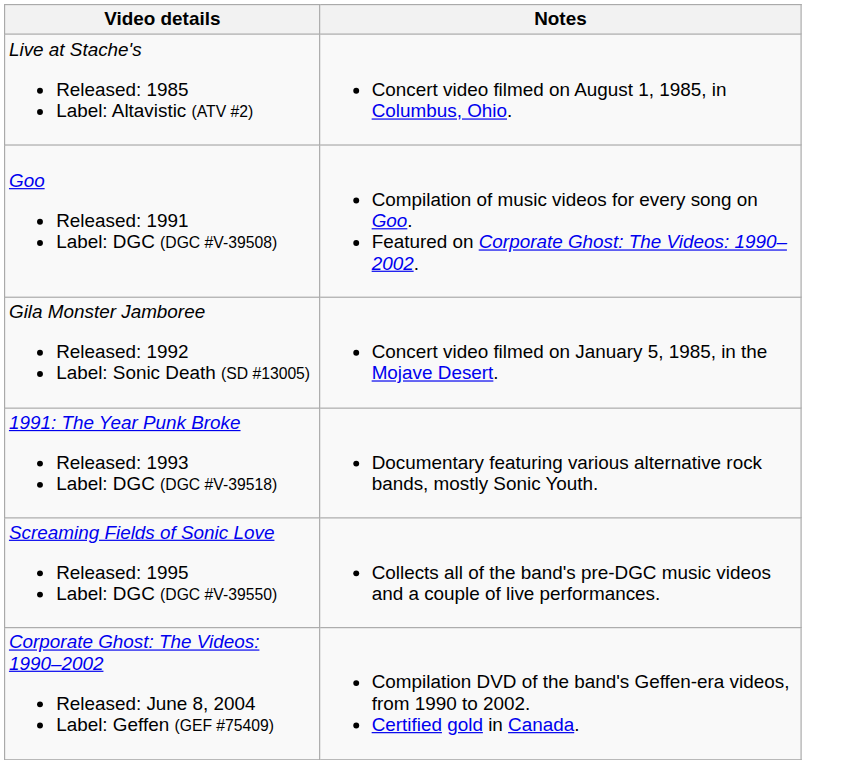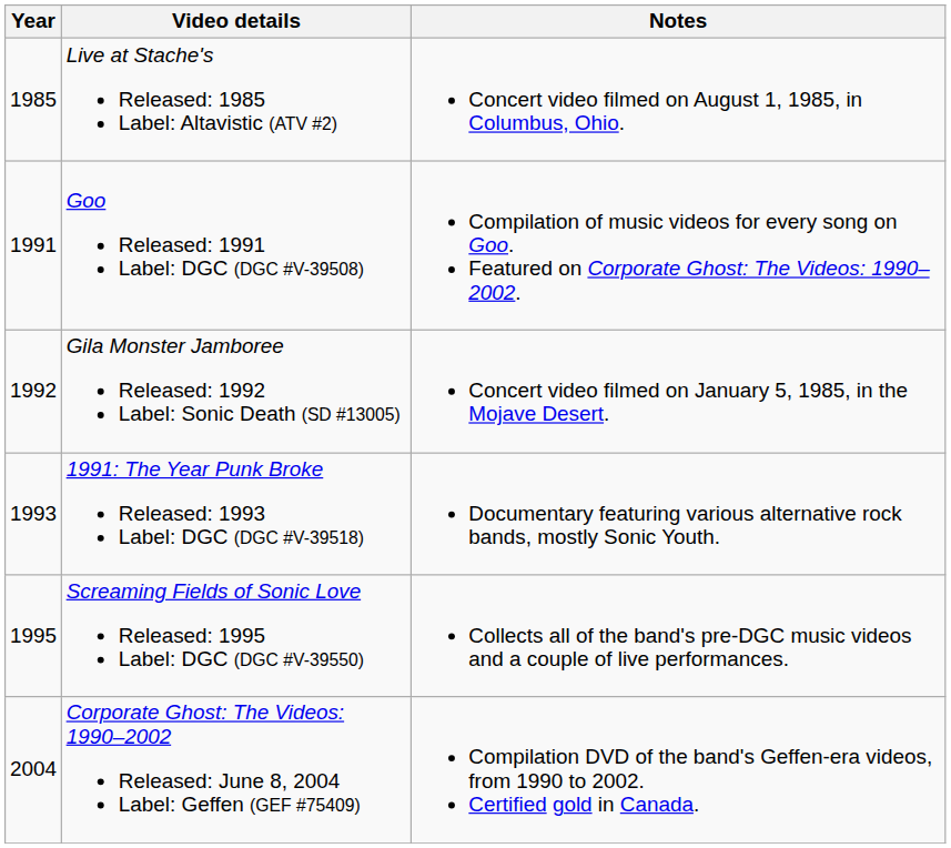+ column: Year | 1985 | 1991 | 1992 | 1993 | 1995 | 2004
